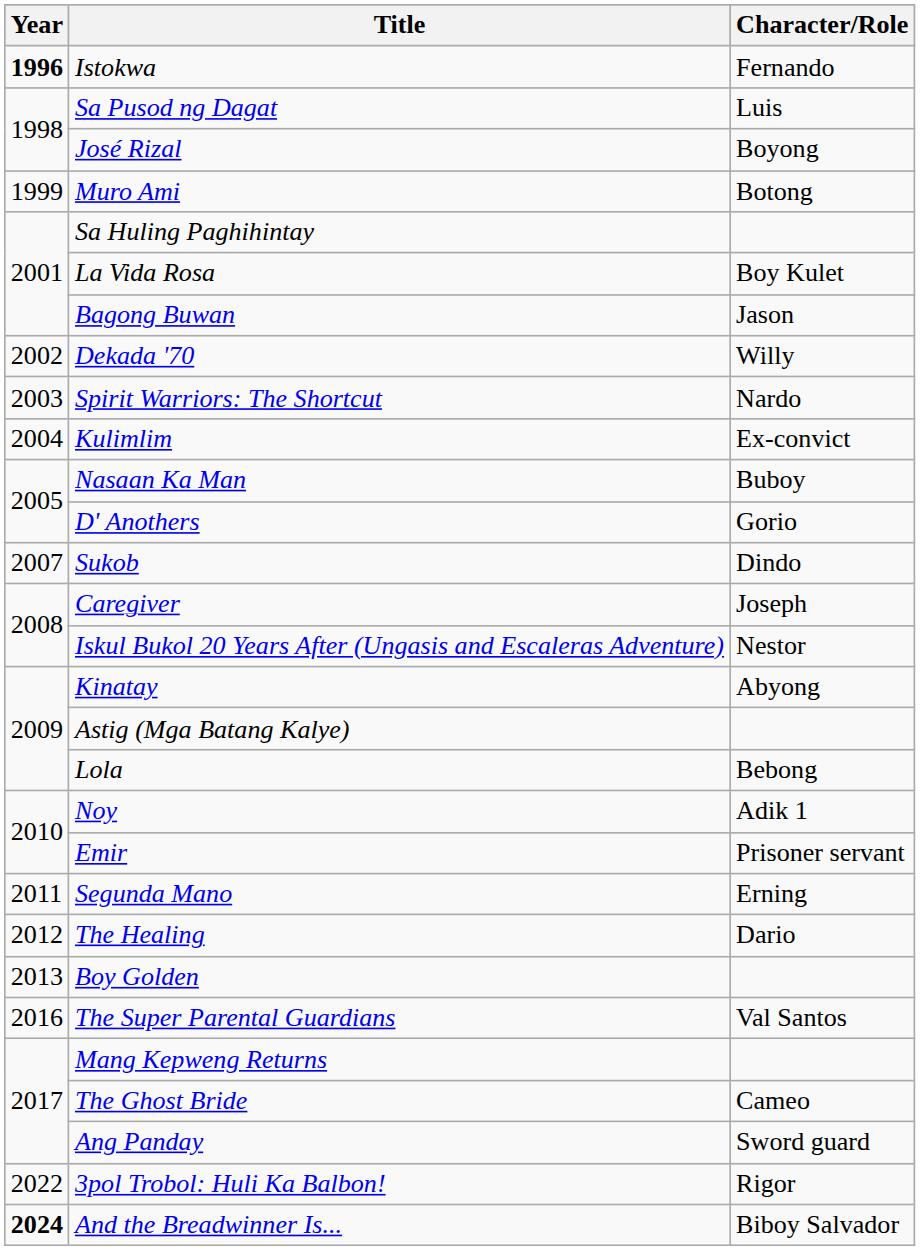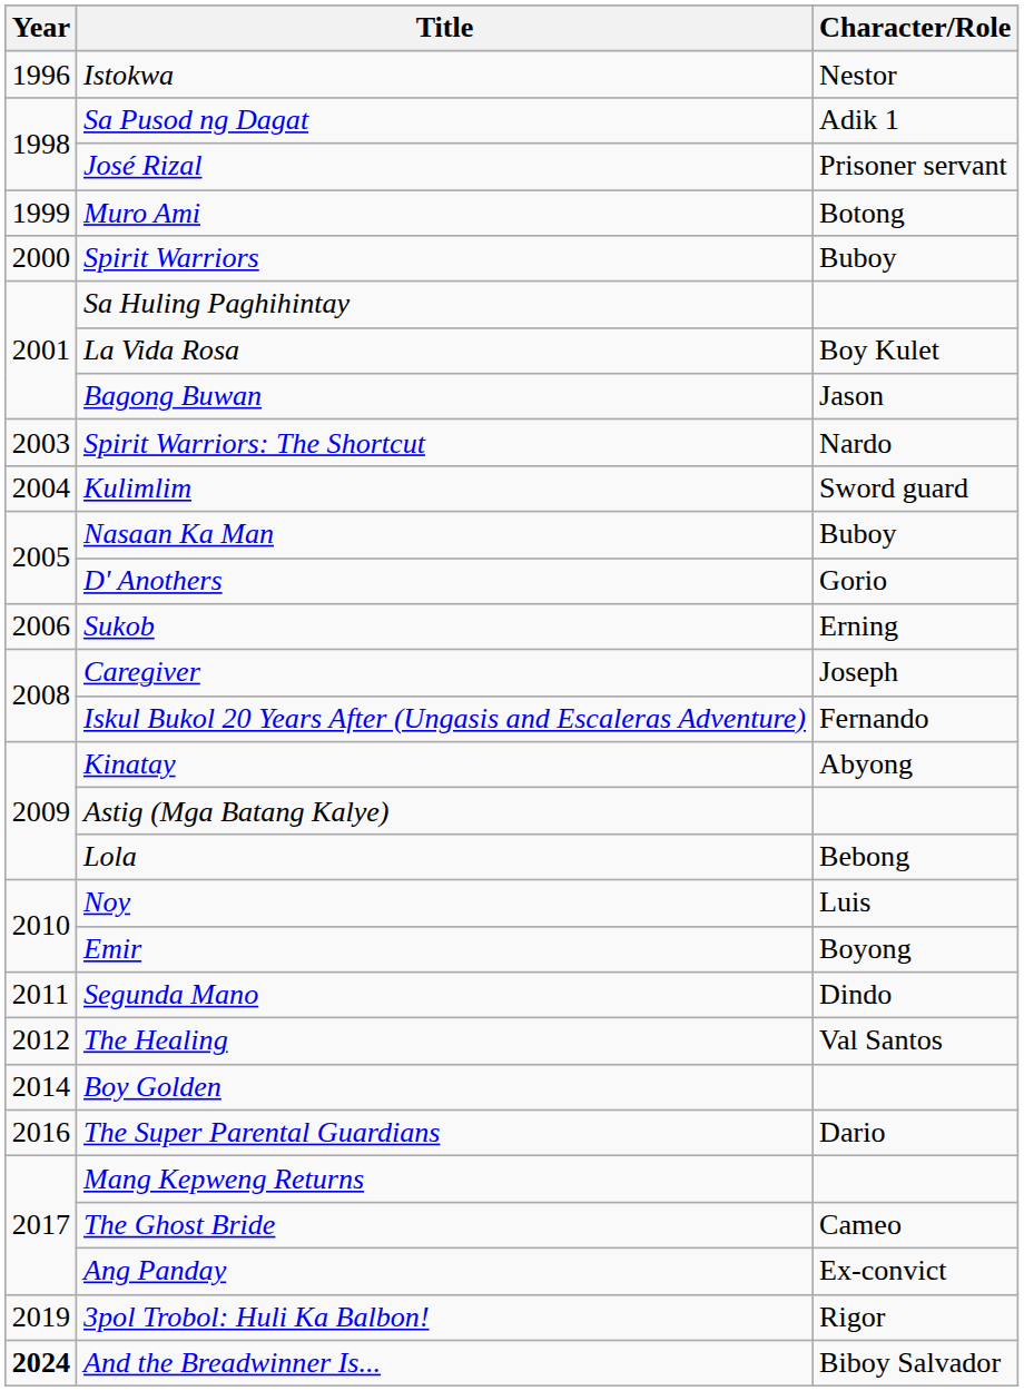Istokwa | Year: bold -> normal
Istokwa | Character/Role: Fernando -> Nestor
Sa Pusod ng Dagat | Character/Role: Luis -> Adik 1
José Rizal | Character/Role: Boyong -> Prisoner servant
+ row: 2000 | Spirit Warriors | Buboy
- row: 2002 | Dekada '70 | Willy
Kulimlim | Character/Role: Ex-convict -> Sword guard
Sukob | Year: 2007 -> 2006
Sukob | Character/Role: Dindo -> Erning
Iskul Bukol 20 Years After (Ungasis and Escaleras Adventure) | Character/Role: Nestor -> Fernando
Noy | Character/Role: Adik 1 -> Luis
Emir | Character/Role: Prisoner servant -> Boyong
Segunda Mano | Character/Role: Erning -> Dindo
The Healing | Character/Role: Dario -> Val Santos
Boy Golden | Year: 2013 -> 2014
The Super Parental Guardians | Character/Role: Val Santos -> Dario
Ang Panday | Character/Role: Sword guard -> Ex-convict
3pol Trobol: Huli Ka Balbon! | Year: 2022 -> 2019
